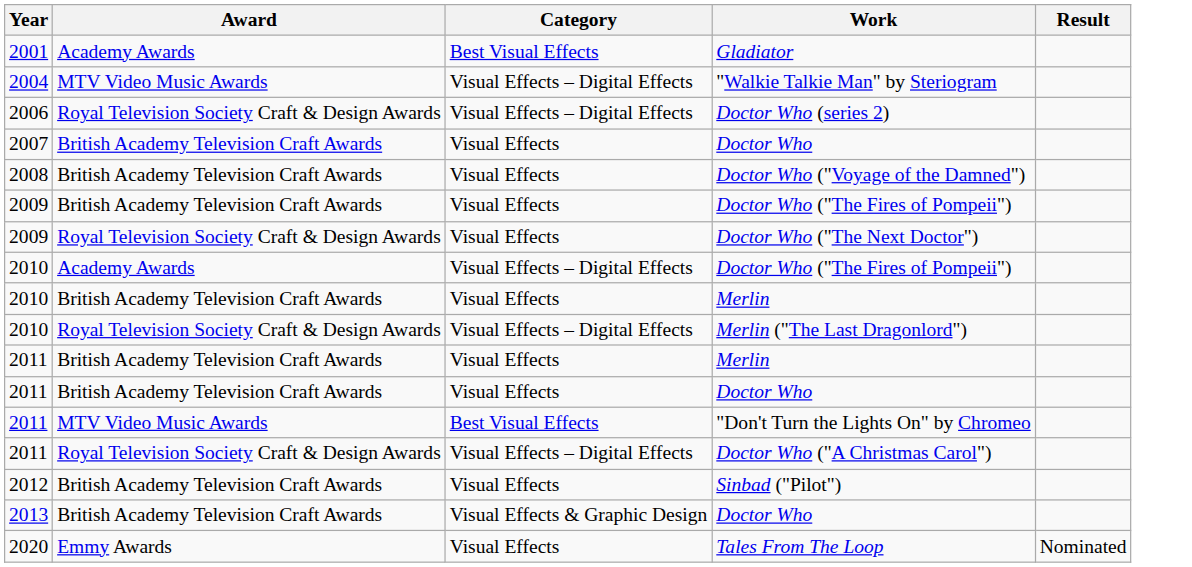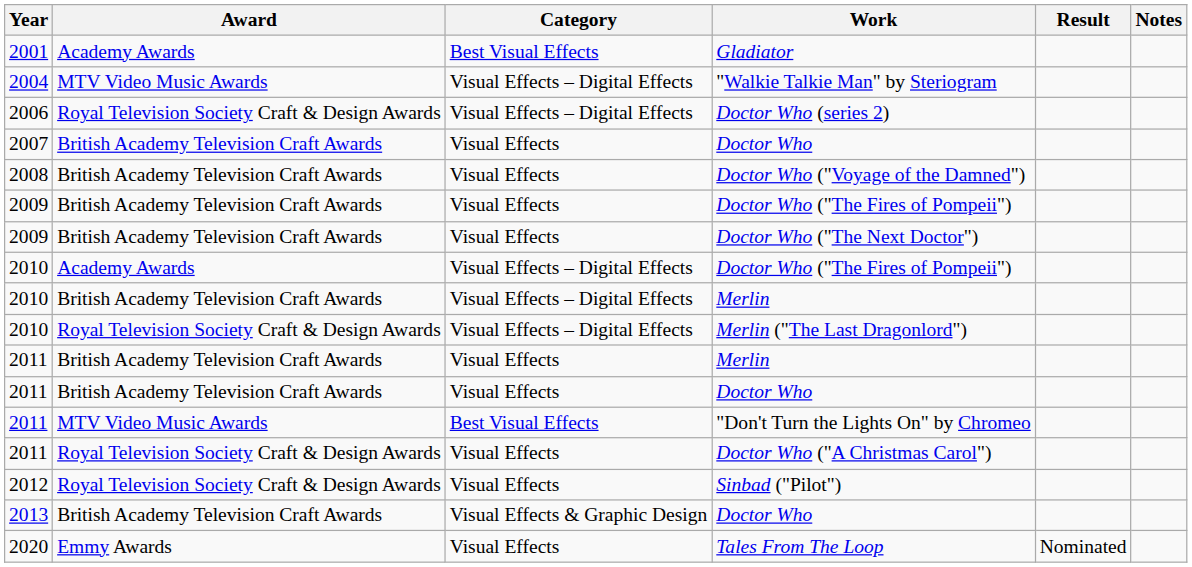+ column: Notes
Doctor Who ("The Next Doctor") | Award: Royal Television Society Craft & Design Awards -> British Academy Television Craft Awards
2010 / Merlin | Category: Visual Effects -> Visual Effects – Digital Effects
Doctor Who ("A Christmas Carol") | Category: Visual Effects – Digital Effects -> Visual Effects
Sinbad ("Pilot") | Award: British Academy Television Craft Awards -> Royal Television Society Craft & Design Awards
